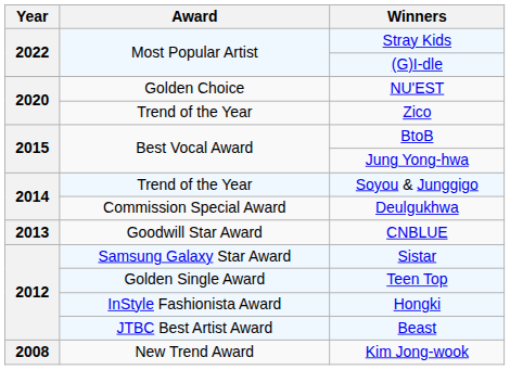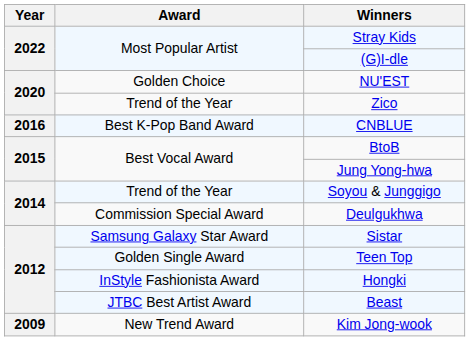+ row: 2016 | Best K-Pop Band Award | CNBLUE
- row: 2013 | Goodwill Star Award | CNBLUE
Kim Jong-wook | Year: 2008 -> 2009
